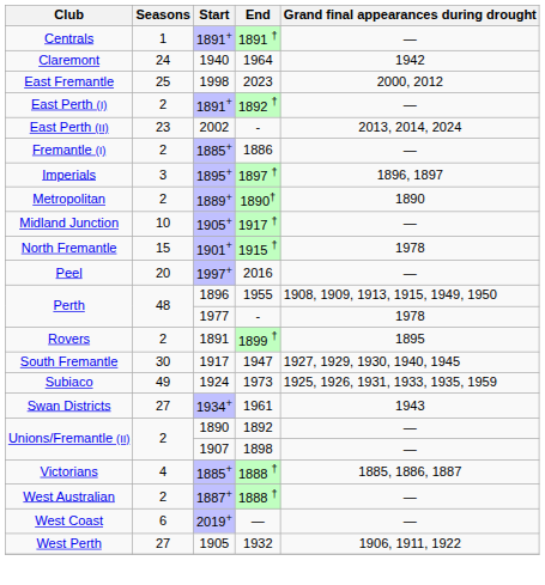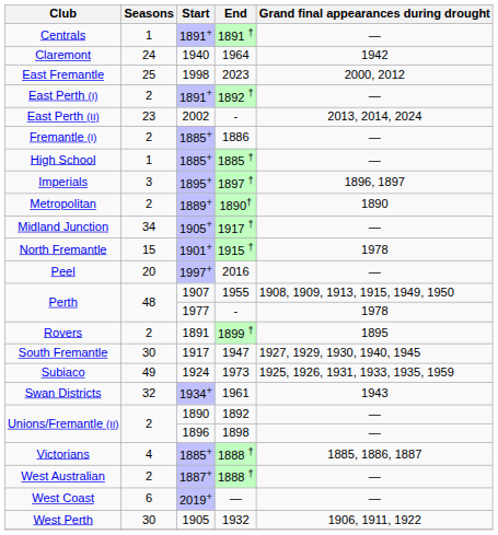+ row: High School | 1 | 1885+ | 1885 † | —
Midland Junction | Seasons: 10 -> 34
Perth / 1955 | Start: 1896 -> 1907
Swan Districts | Seasons: 27 -> 32
Unions/Fremantle (II) / 1898 | Start: 1907 -> 1896
West Perth | Seasons: 27 -> 30
